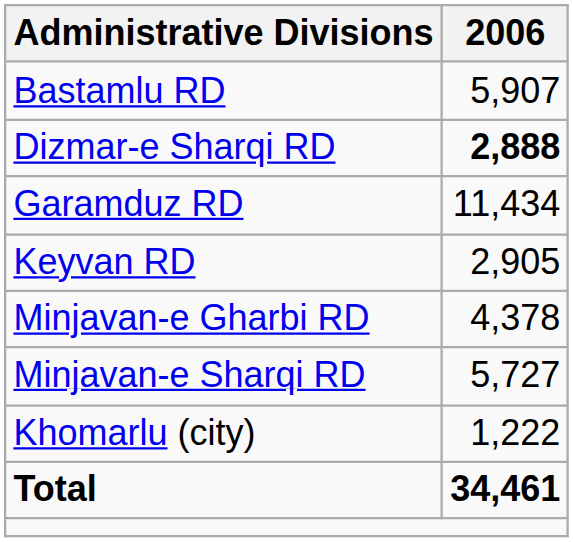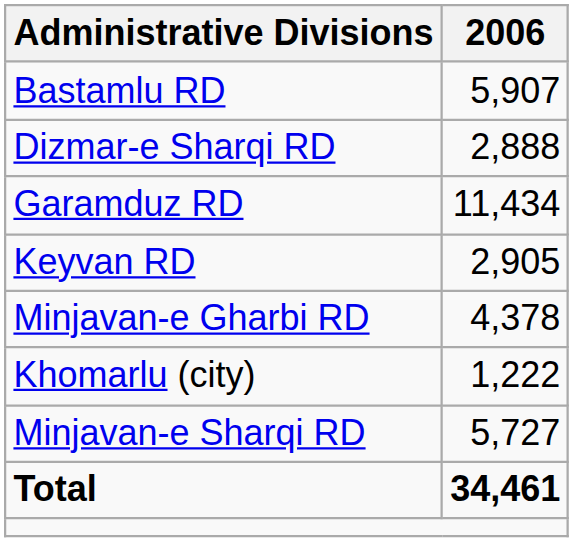Dizmar-e Sharqi RD | 2006: bold -> normal
rows swapped: Minjavan-e Sharqi RD <-> Khomarlu (city)
